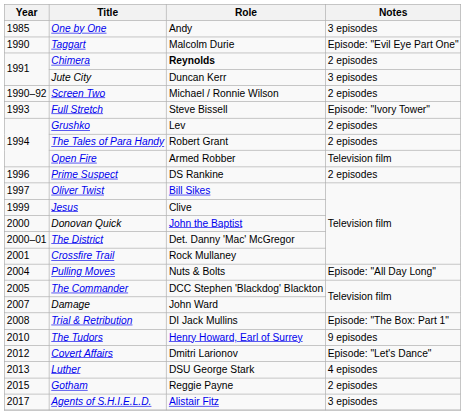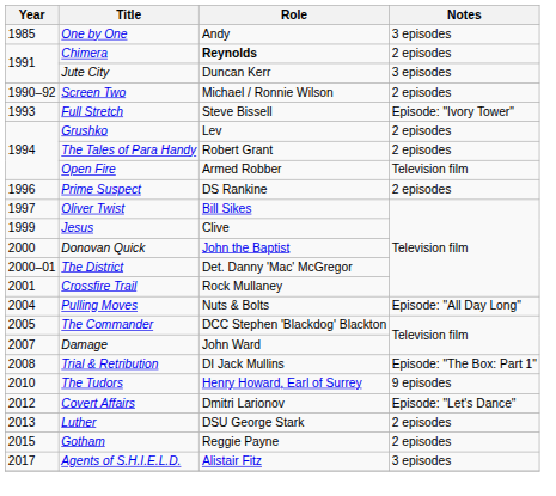- row: 1990 | Taggart | Malcolm Durie | Episode: "Evil Eye Part One"
Luther | Notes: 4 episodes -> 2 episodes
